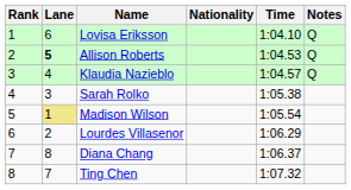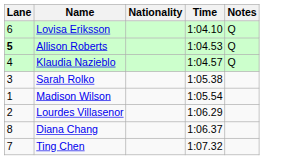- column: Rank | 1 | 2 | 3 | 4 | 5 | 6 | 7 | 8
Madison Wilson | Lane: khaki background -> no background
